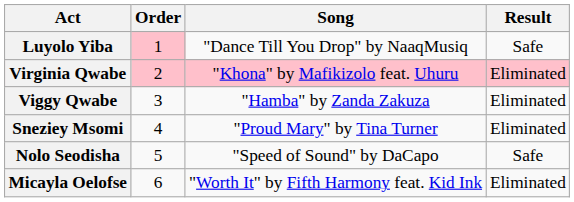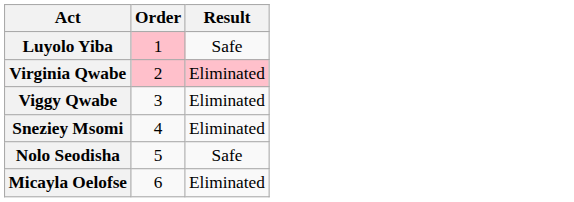- column: Song | "Dance Till You Drop" by NaaqMusiq | "Khona" by Mafikizolo feat. Uhuru | "Hamba" by Zanda Zakuza | "Proud Mary" by Tina Turner | "Speed of Sound" by DaCapo | "Worth It" by Fifth Harmony feat. Kid Ink
